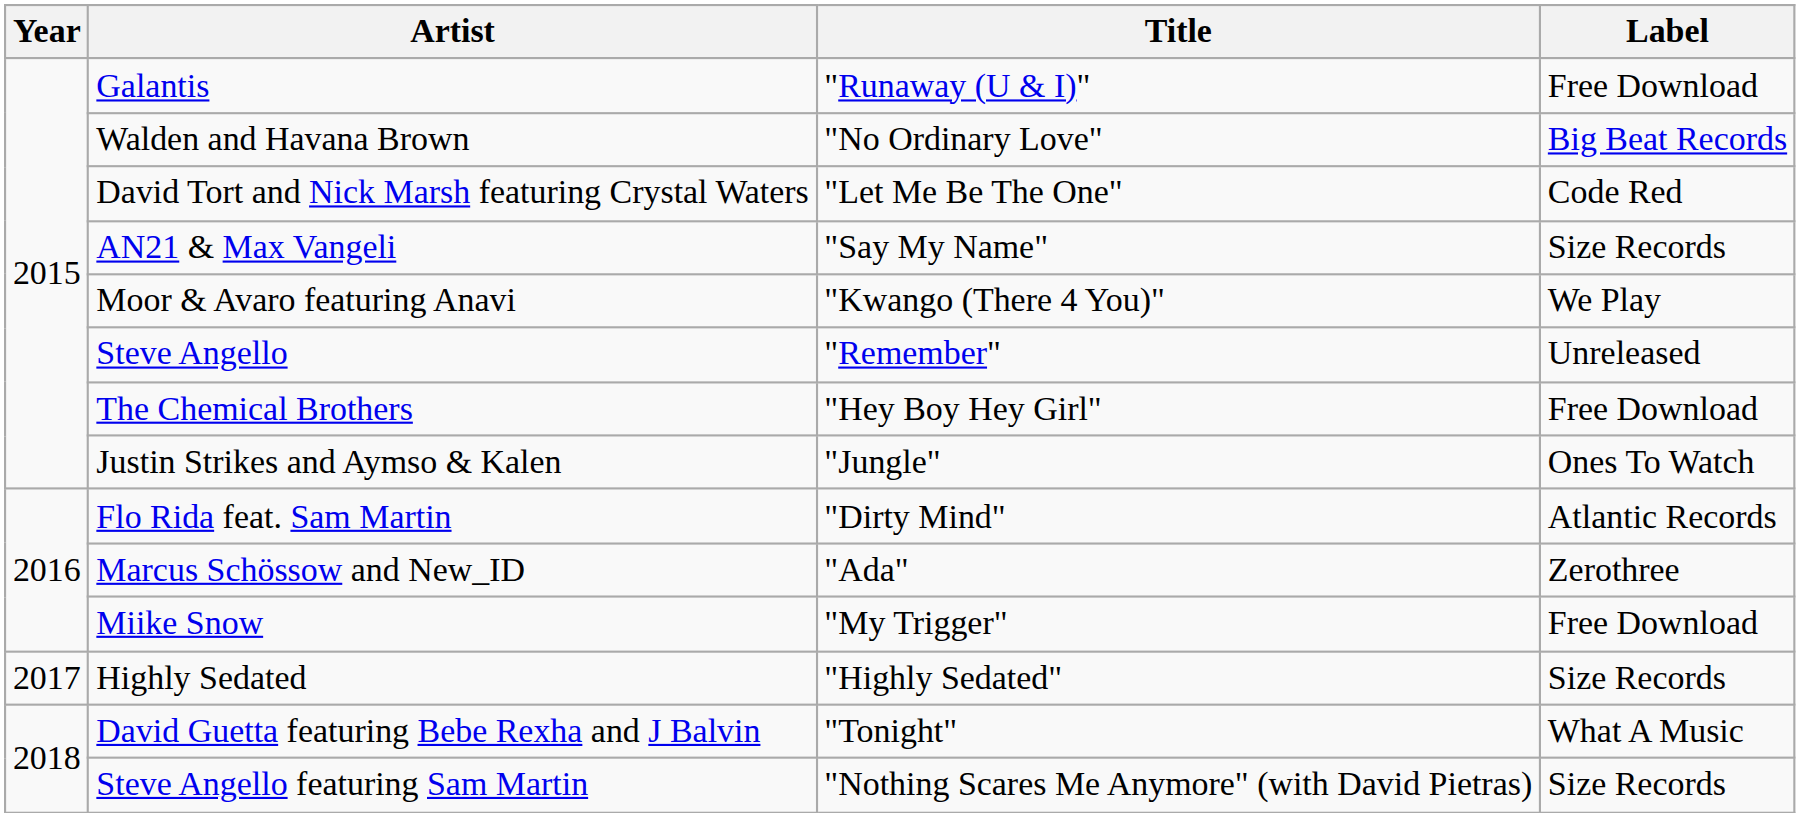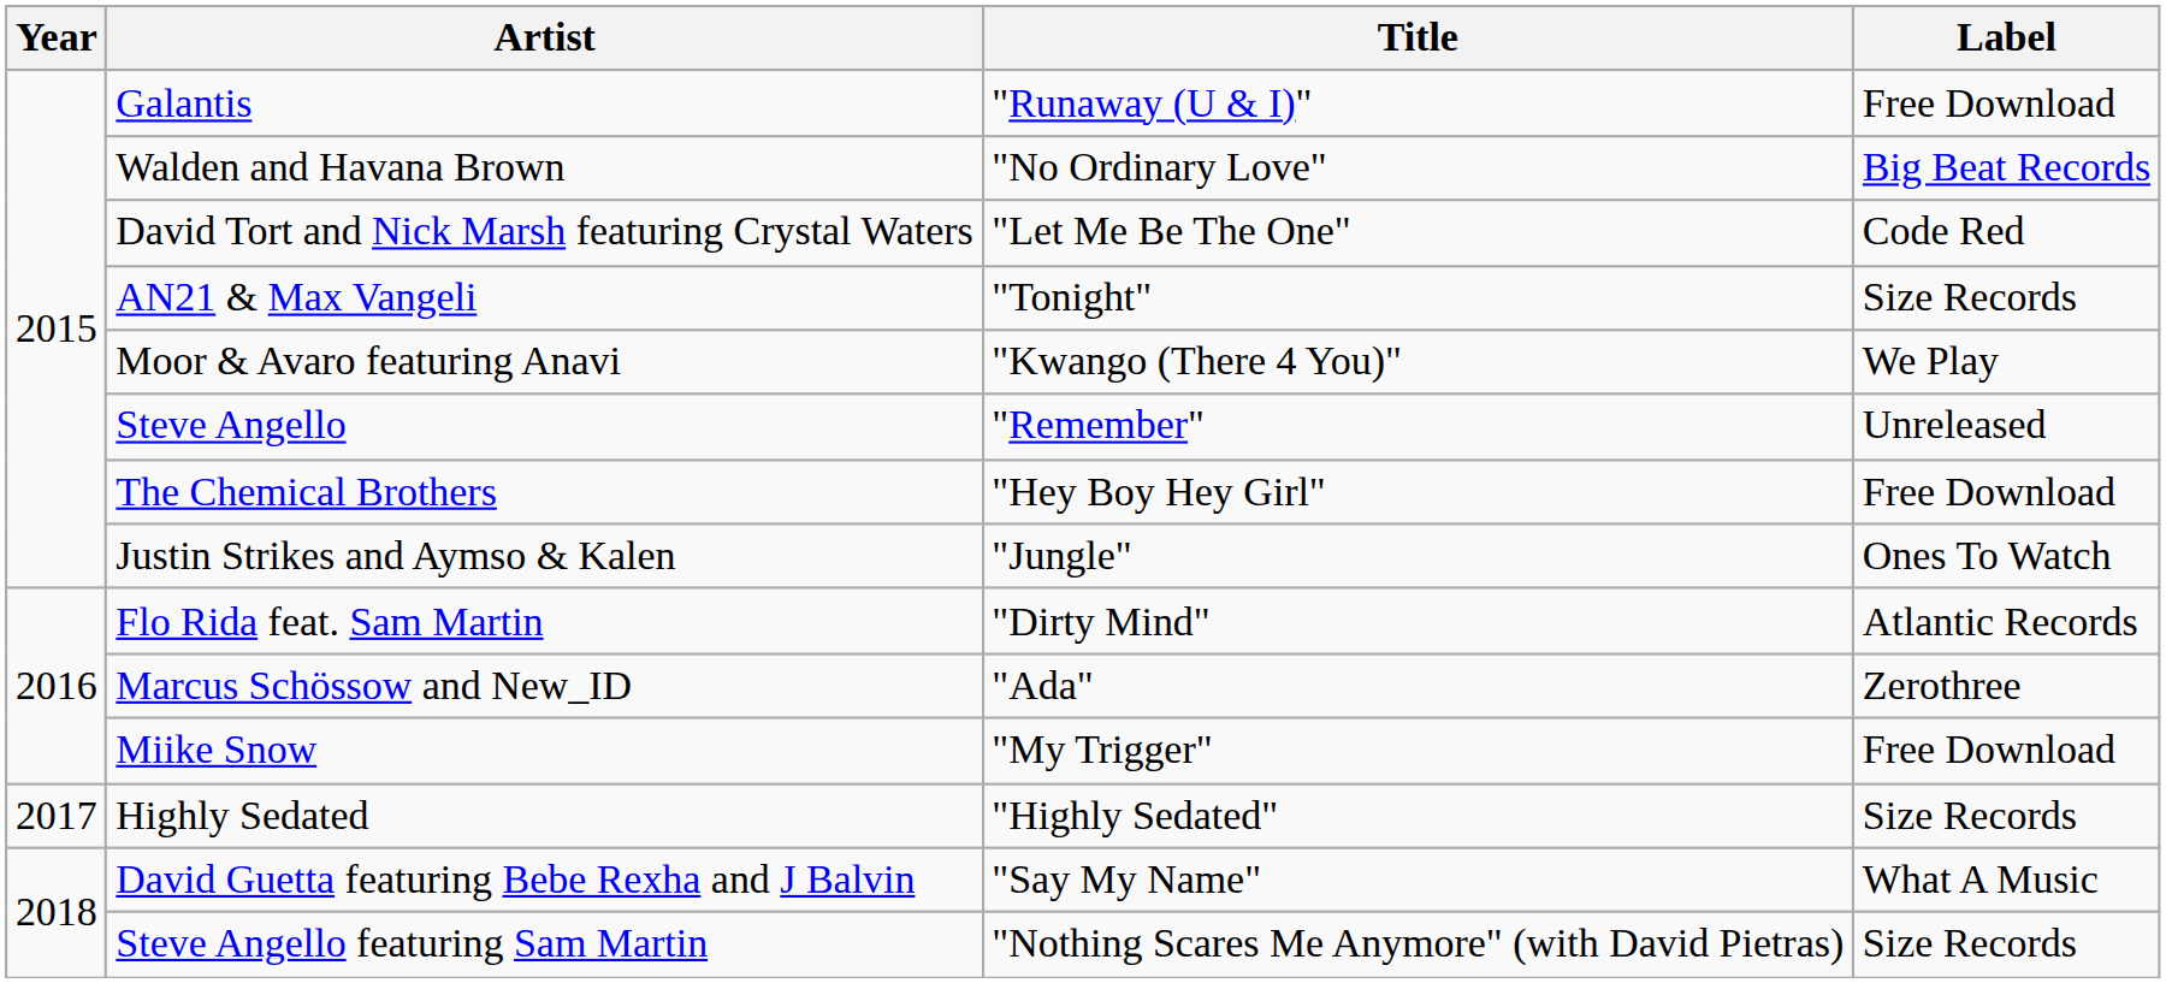AN21 & Max Vangeli | Title: "Say My Name" -> "Tonight"
David Guetta featuring Bebe Rexha and J Balvin | Title: "Tonight" -> "Say My Name"
